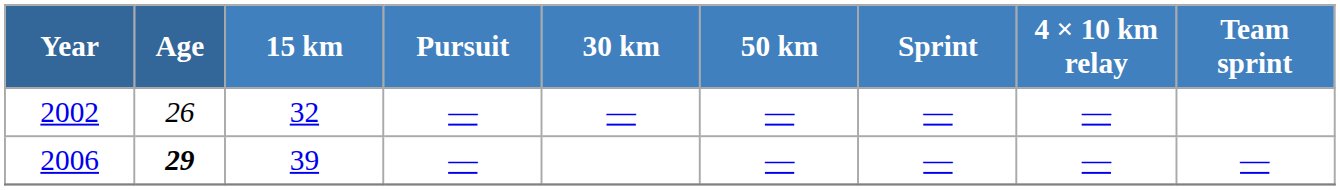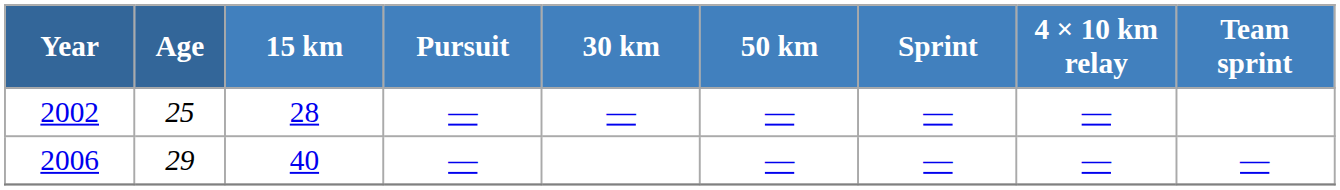2002 | Age: 26 -> 25
2002 | 15 km: 32 -> 28
2006 | Age: bold -> normal
2006 | 15 km: 39 -> 40
